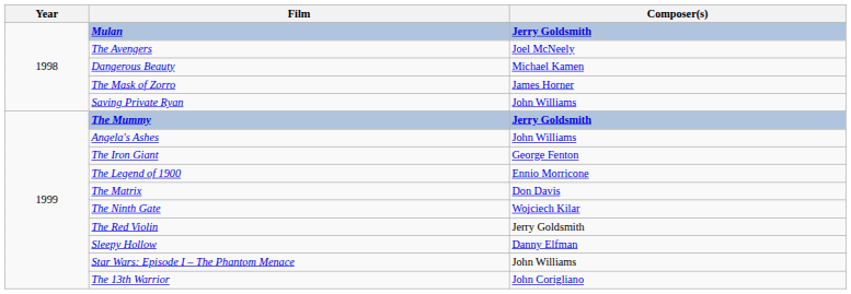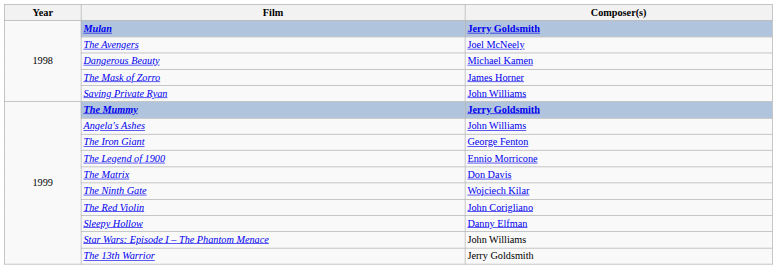The Red Violin | Composer(s): Jerry Goldsmith -> John Corigliano
The 13th Warrior | Composer(s): John Corigliano -> Jerry Goldsmith
